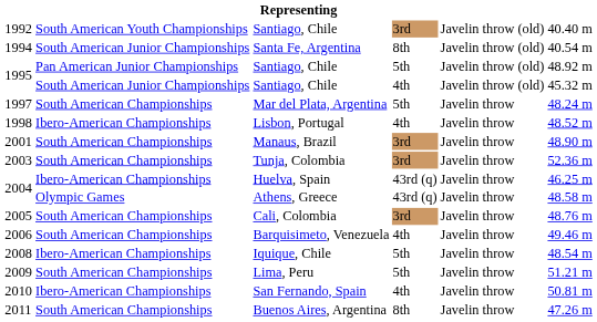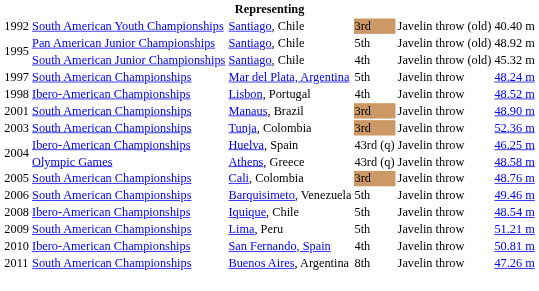- row: 1994 | South American Junior Championships | Santa Fe, Argentina | 8th | Javelin throw (old) | 40.54 m
2006 | column 4: 4th -> 5th
